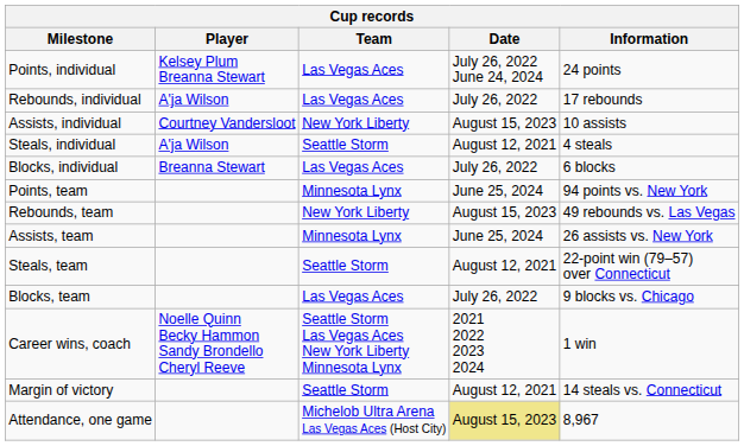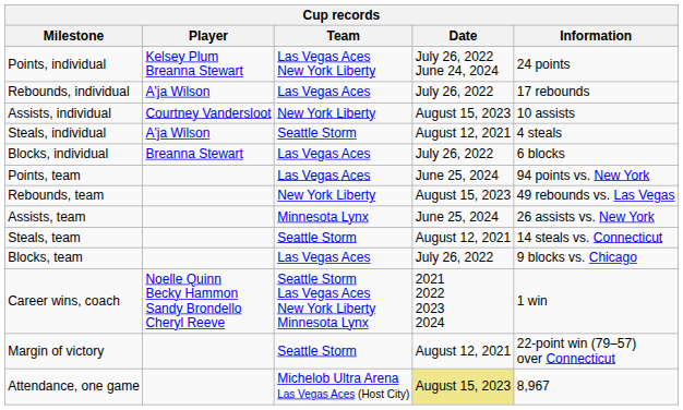Points, individual | Team: Las Vegas Aces -> Las Vegas Aces New York Liberty
Points, team | Team: Minnesota Lynx -> Las Vegas Aces
Steals, team | Information: 22-point win (79–57) over Connecticut -> 14 steals vs. Connecticut
Margin of victory | Information: 14 steals vs. Connecticut -> 22-point win (79–57) over Connecticut
